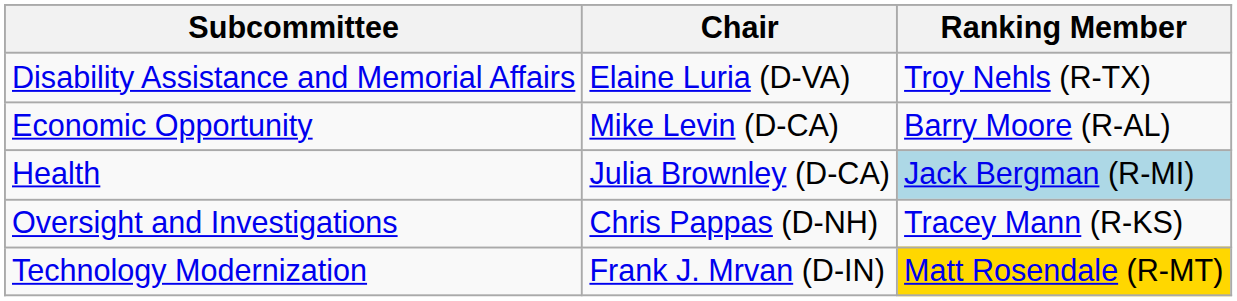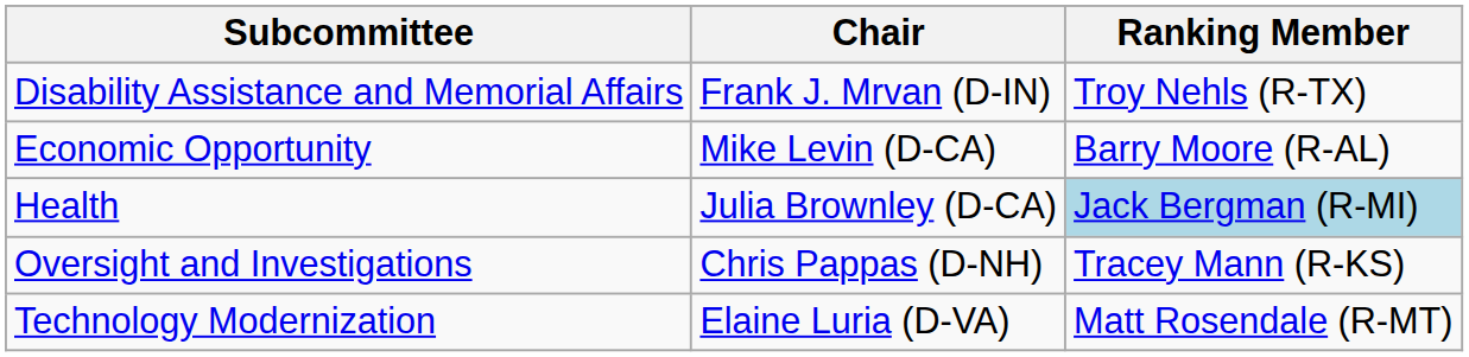Disability Assistance and Memorial Affairs | Chair: Elaine Luria (D-VA) -> Frank J. Mrvan (D-IN)
Technology Modernization | Chair: Frank J. Mrvan (D-IN) -> Elaine Luria (D-VA)
Technology Modernization | Ranking Member: gold background -> no background
